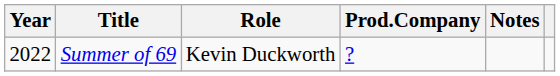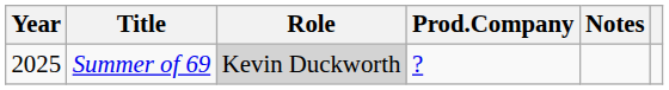Summer of 69 | Year: 2022 -> 2025
Summer of 69 | Role: no background -> lightgrey background
